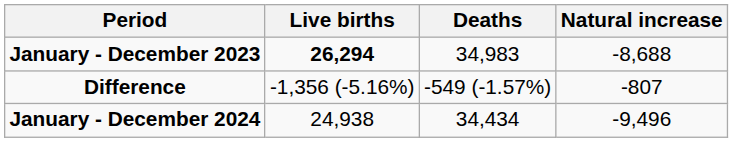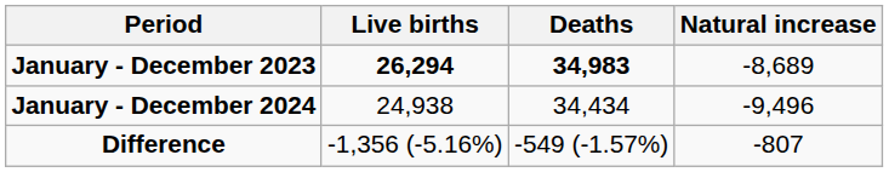January - December 2023 | Deaths: normal -> bold
January - December 2023 | Natural increase: -8,688 -> -8,689
rows swapped: January - December 2024 <-> Difference
